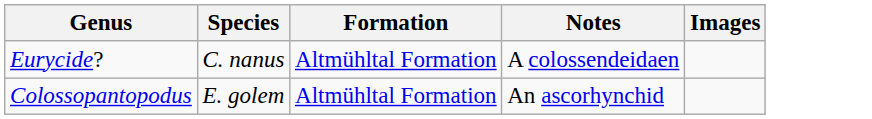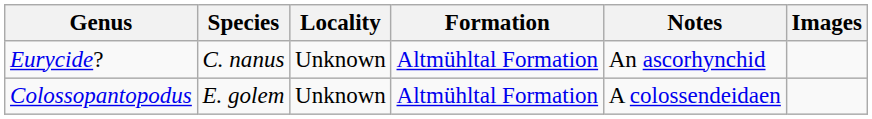+ column: Locality | Unknown | Unknown
Eurycide? | Notes: A colossendeidaen -> An ascorhynchid
Colossopantopodus | Notes: An ascorhynchid -> A colossendeidaen
